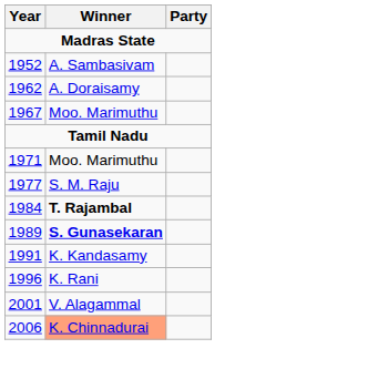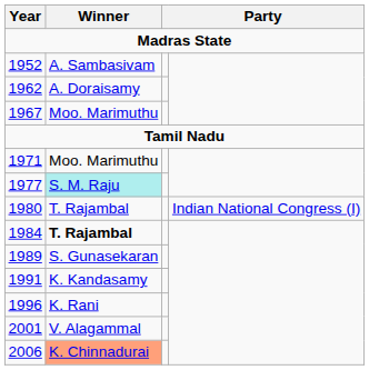1977 | Winner: no background -> paleturquoise background
+ row: 1980 | T. Rajambal | Indian National Congress (I)
1989 | Winner: bold -> normal
